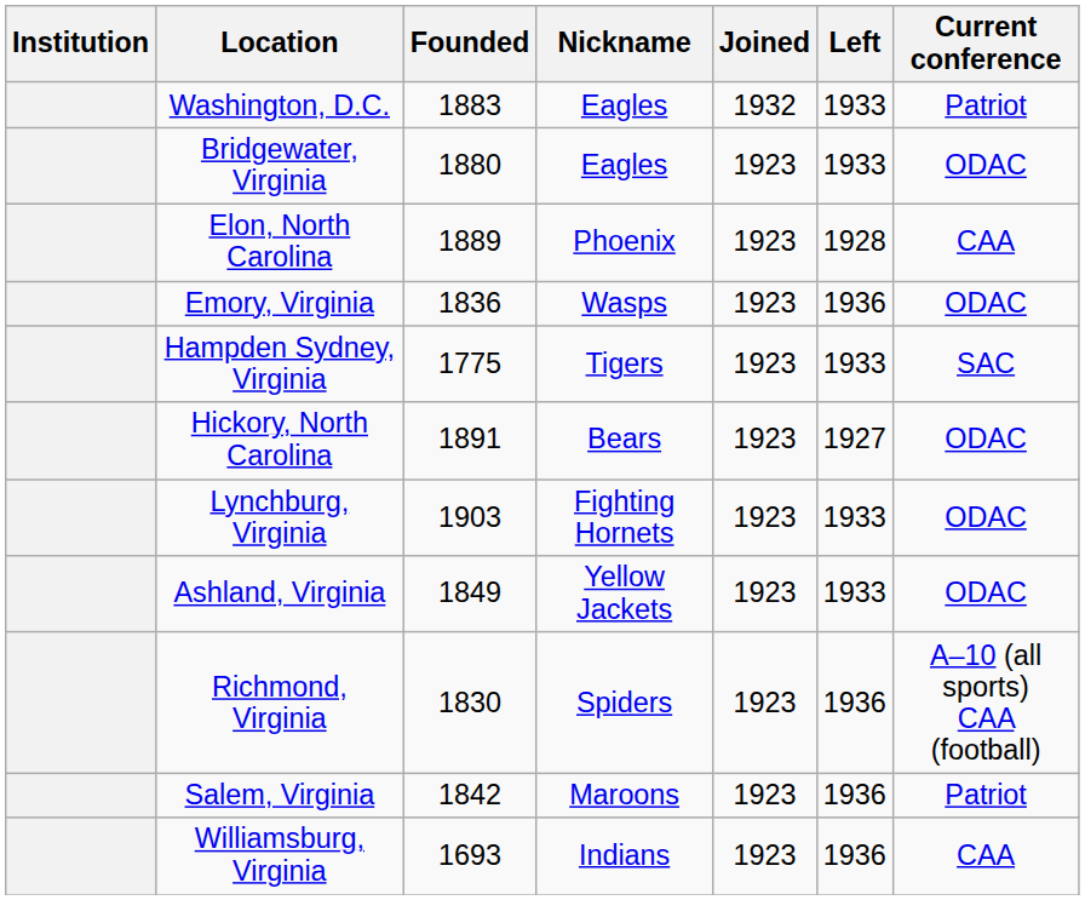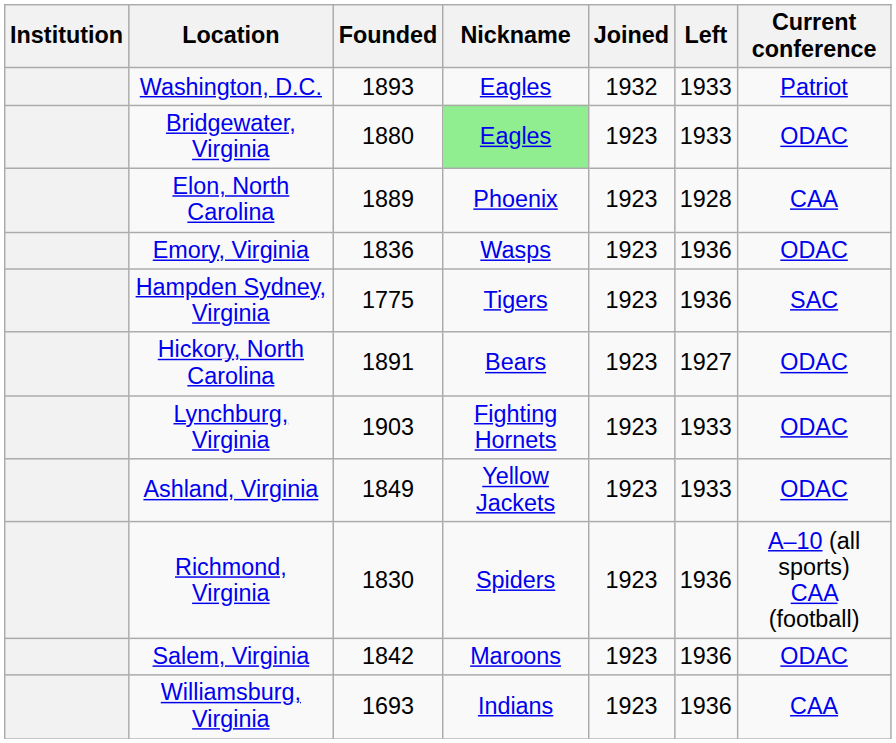Washington, D.C. | Founded: 1883 -> 1893
Bridgewater, Virginia | Nickname: no background -> lightgreen background
Hampden Sydney, Virginia | Left: 1933 -> 1936
Salem, Virginia | Current conference: Patriot -> ODAC
